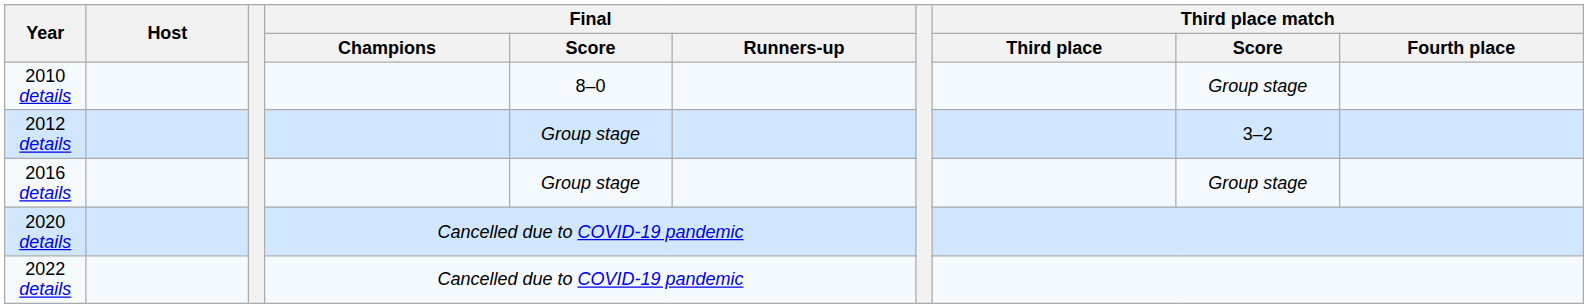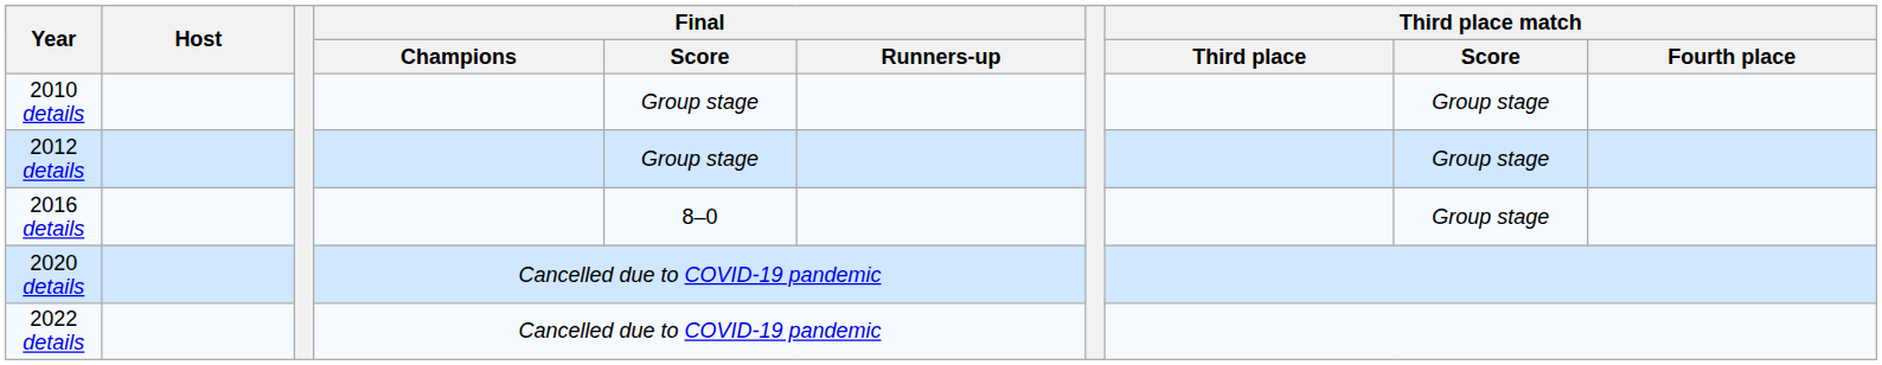2010 details | Final / Score: 8–0 -> Group stage
2012 details | Third place match / Score: 3–2 -> Group stage
2016 details | Final / Score: Group stage -> 8–0
